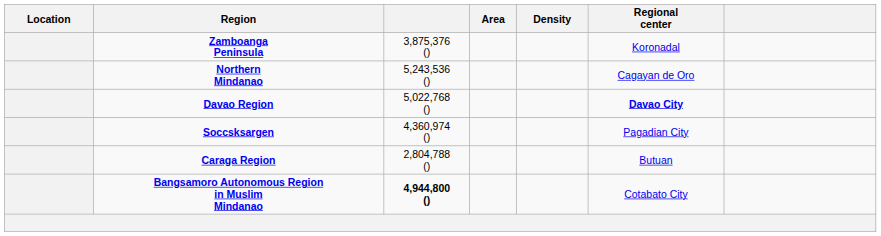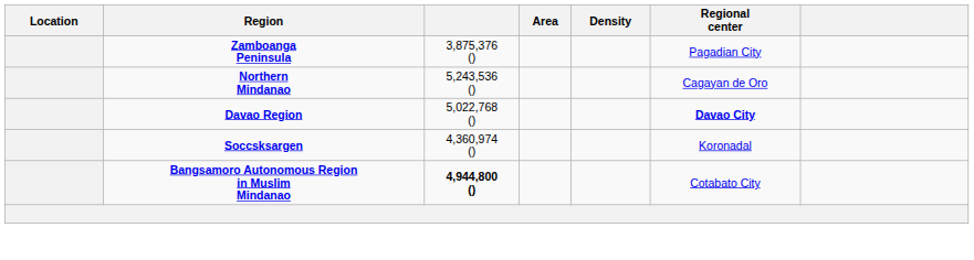Zamboanga Peninsula | Regional center: Koronadal -> Pagadian City
Soccsksargen | Regional center: Pagadian City -> Koronadal
- row: Caraga Region | 2,804,788 () | Butuan
